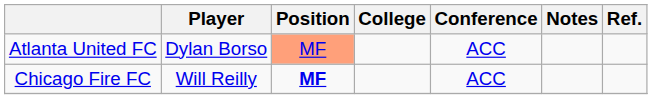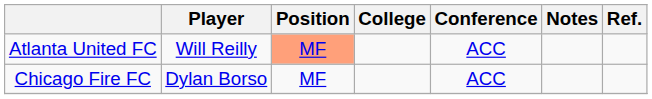Atlanta United FC | Player: Dylan Borso -> Will Reilly
Chicago Fire FC | Player: Will Reilly -> Dylan Borso
Chicago Fire FC | Position: bold -> normal
